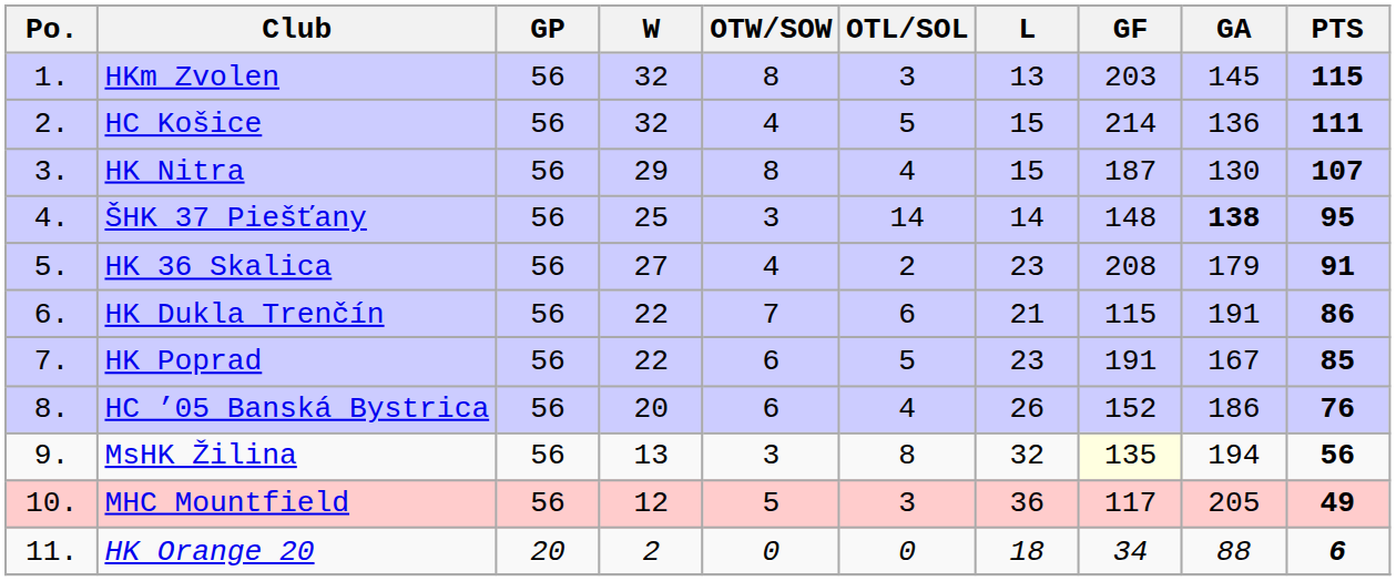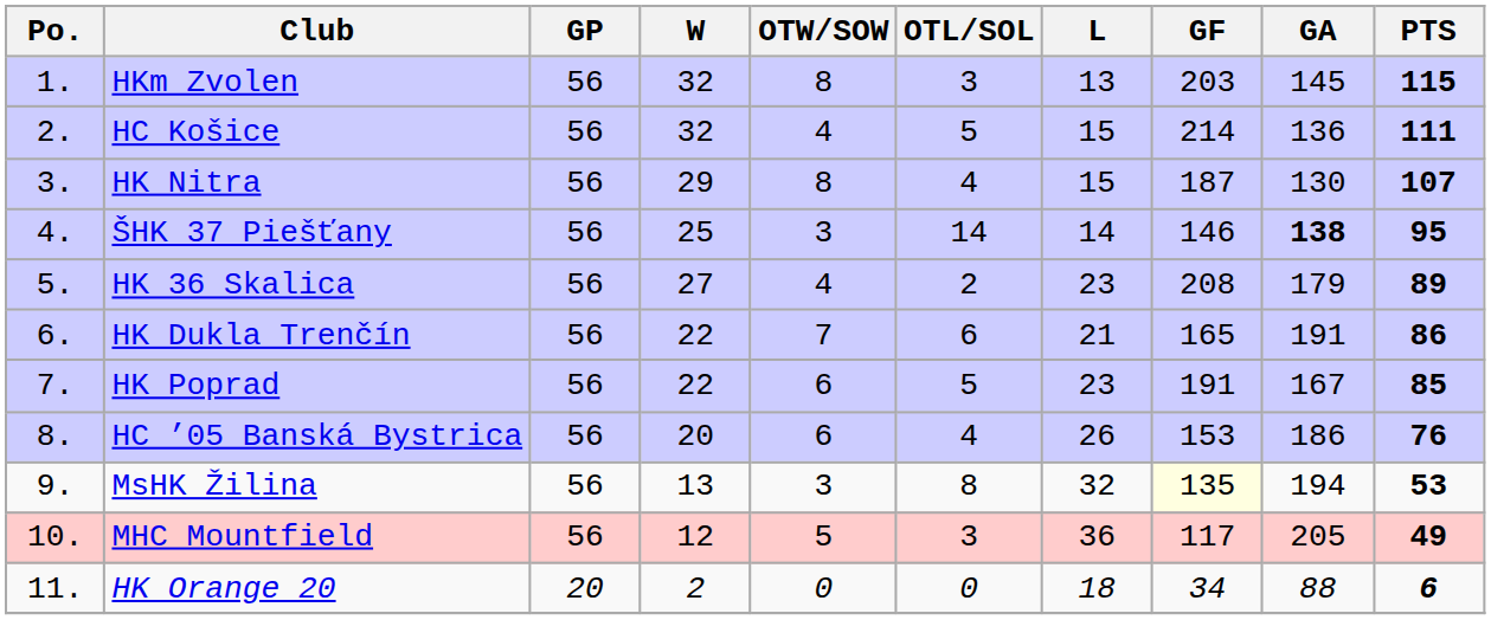ŠHK 37 Piešťany | GF: 148 -> 146
HK 36 Skalica | PTS: 91 -> 89
HK Dukla Trenčín | GF: 115 -> 165
HC ’05 Banská Bystrica | GF: 152 -> 153
MsHK Žilina | PTS: 56 -> 53
